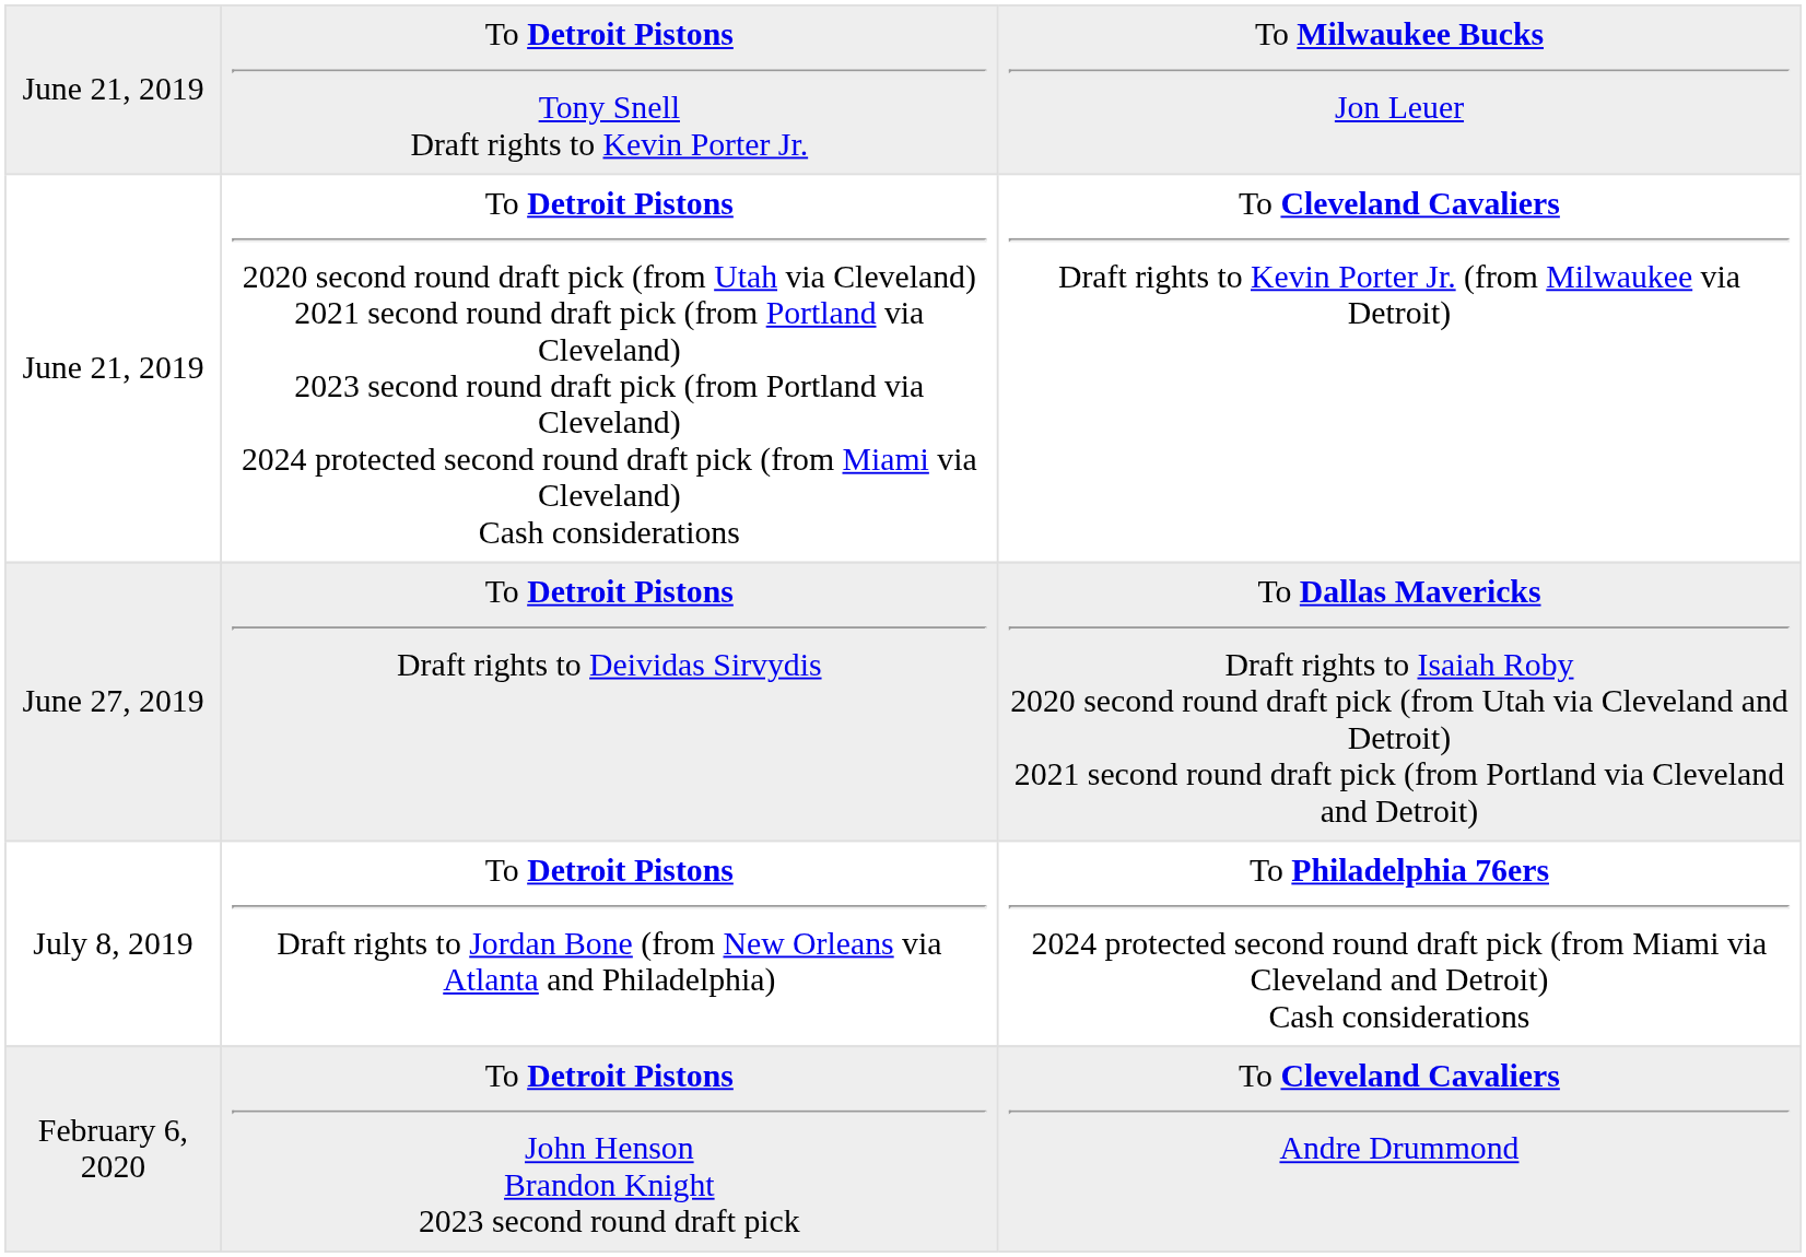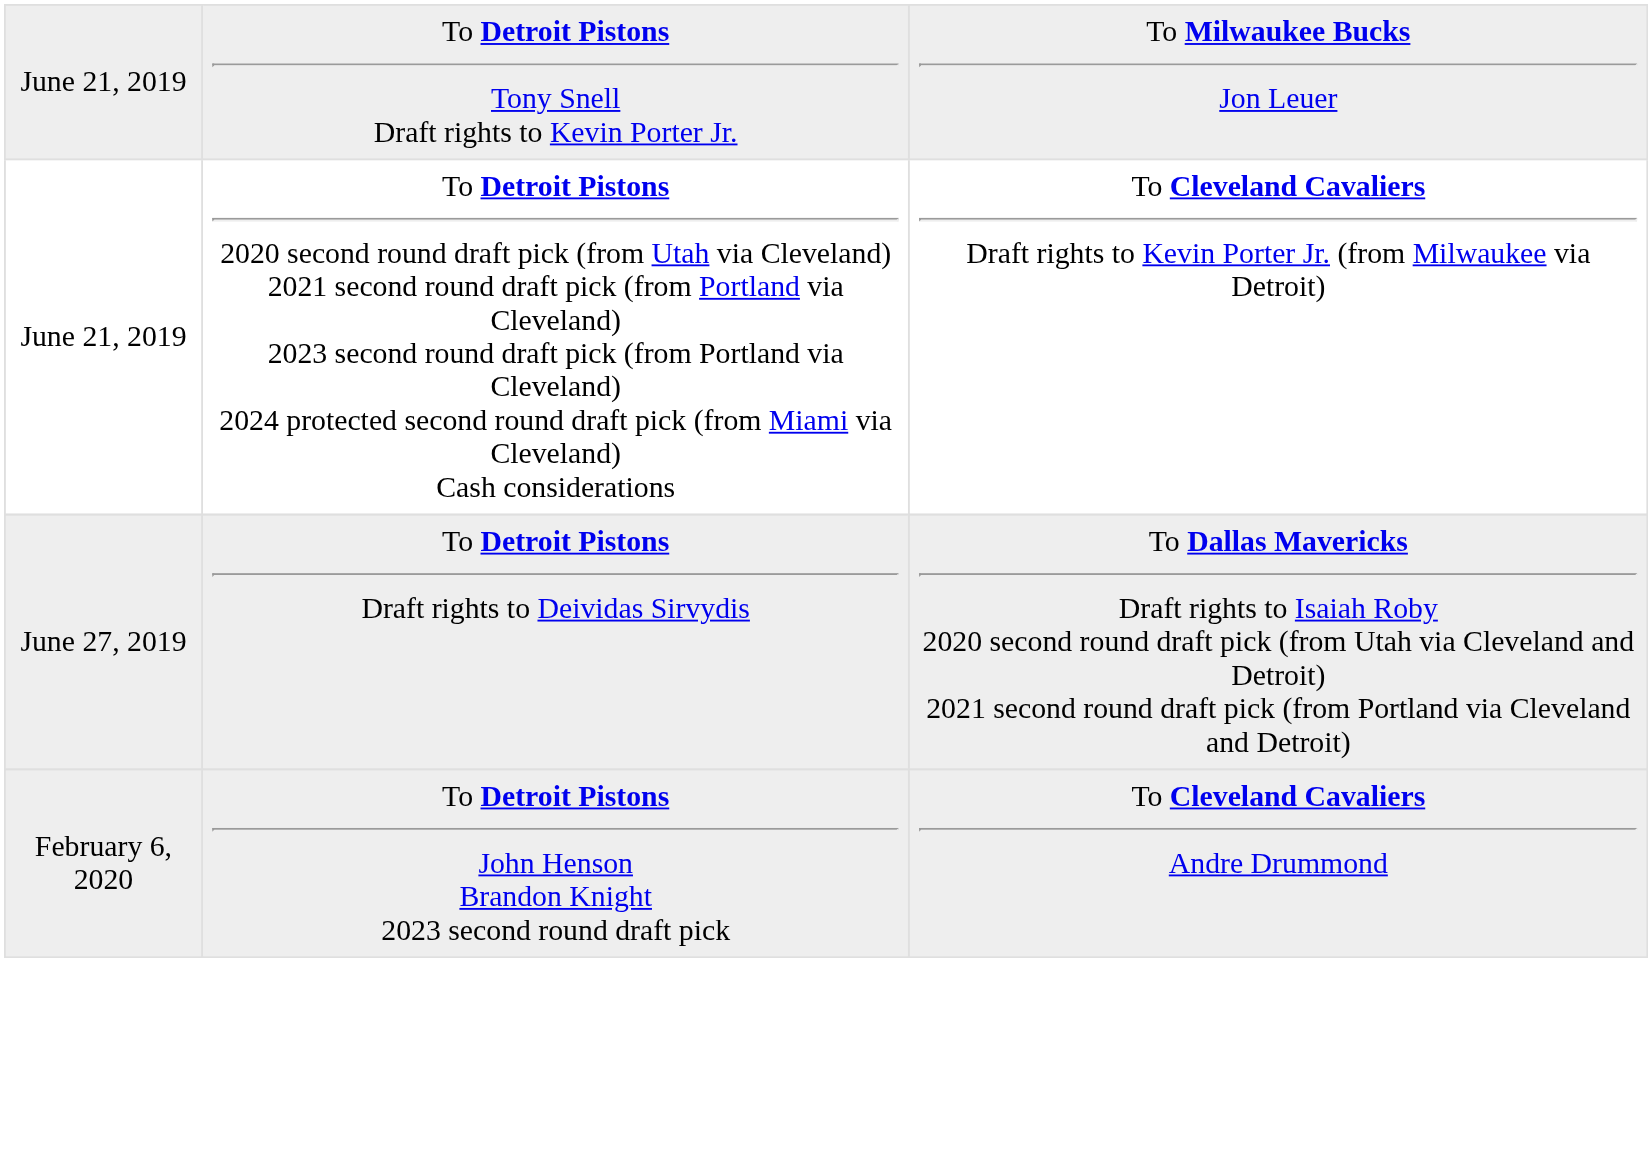- row: July 8, 2019 | To Detroit Pistons Draft rights to Jordan Bone (from New Orleans via Atlanta and Philadelphia) | To Philadelphia 76ers 2024 protected second round draft pick (from Miami via Cleveland and Detroit) Cash considerations
